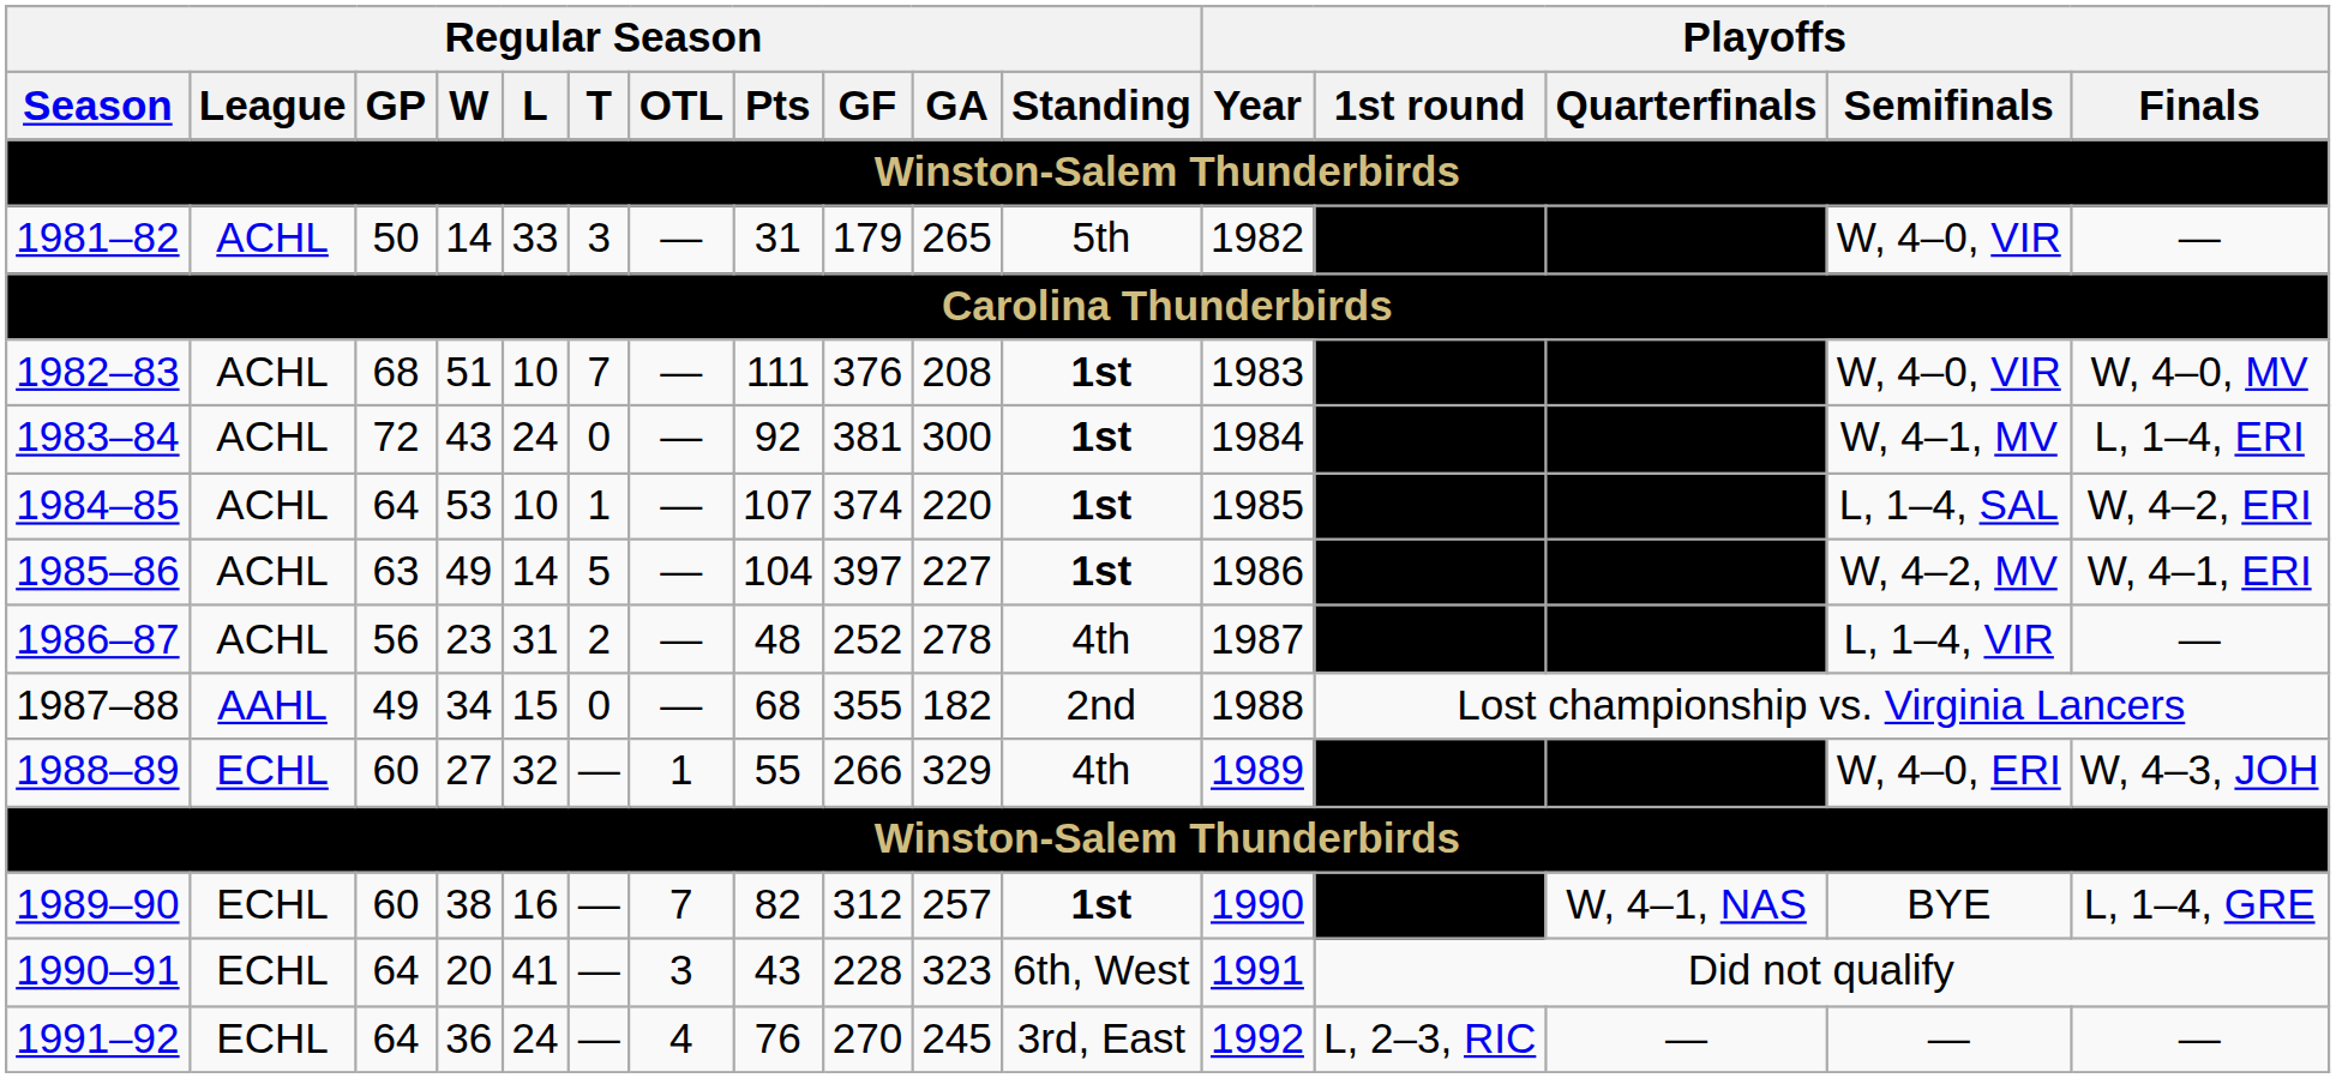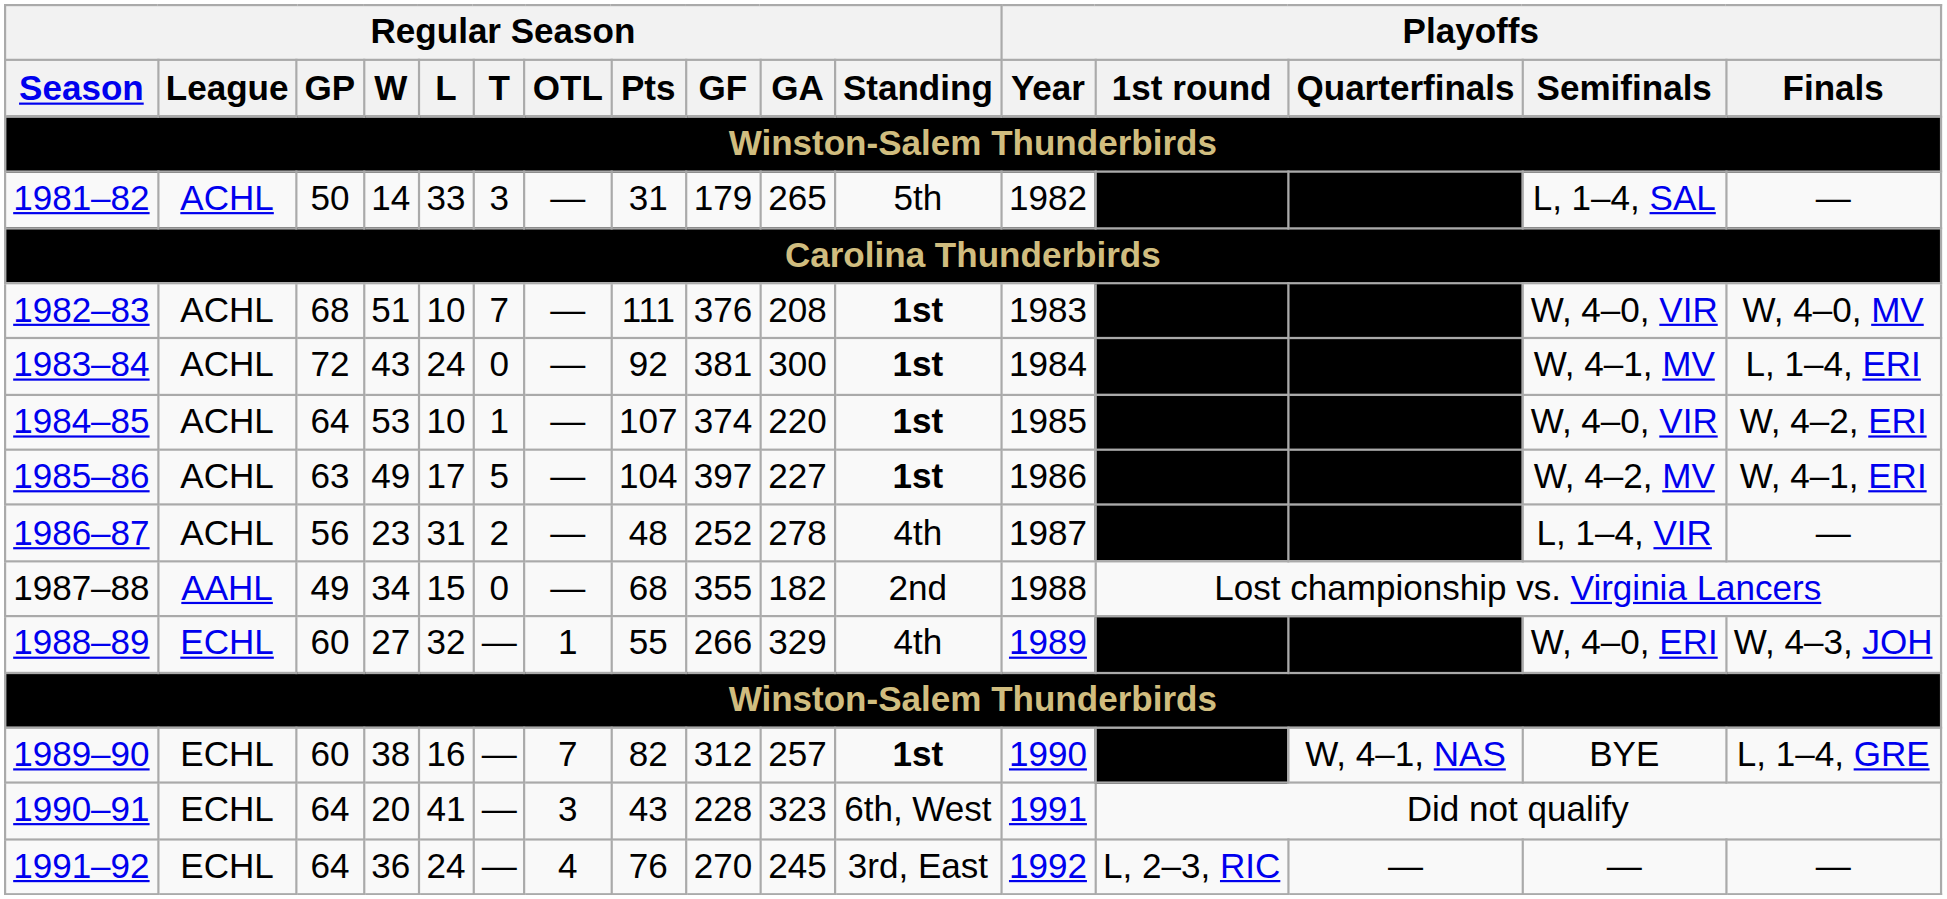1981–82 | Playoffs / Semifinals: W, 4–0, VIR -> L, 1–4, SAL
1984–85 | Playoffs / Semifinals: L, 1–4, SAL -> W, 4–0, VIR
1985–86 | Regular Season / L: 14 -> 17
